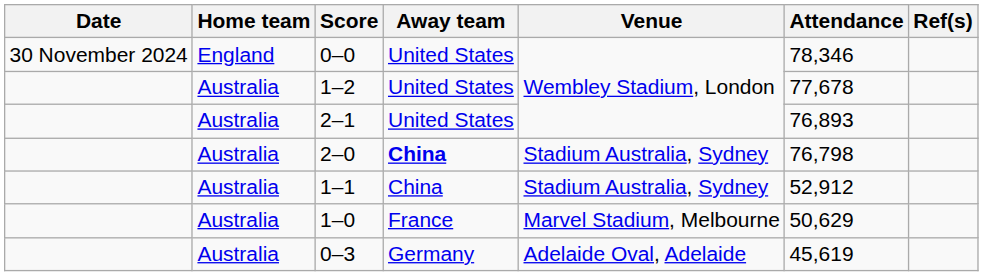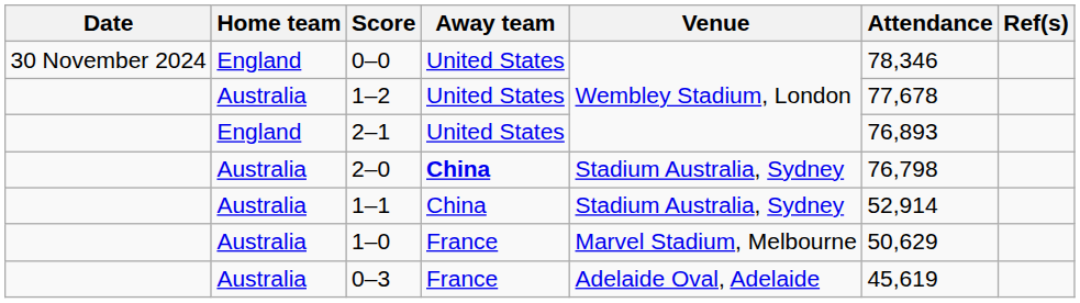2–1 | Home team: Australia -> England
1–1 | Attendance: 52,912 -> 52,914
0–3 | Away team: Germany -> France
